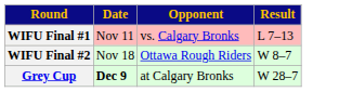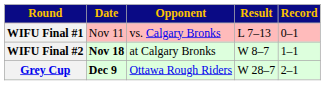+ column: Record | 0–1 | 1–1 | 2–1
WIFU Final #2 | Date: normal -> bold
WIFU Final #2 | Opponent: Ottawa Rough Riders -> at Calgary Bronks
Grey Cup | Opponent: at Calgary Bronks -> Ottawa Rough Riders
